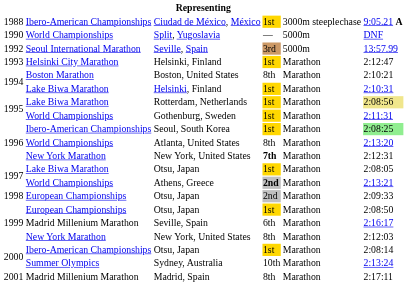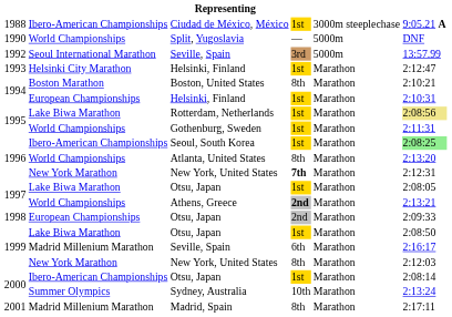1994 / Helsinki, Finland | column 2: Lake Biwa Marathon -> European Championships
1999 / Otsu, Japan | column 2: European Championships -> Lake Biwa Marathon
